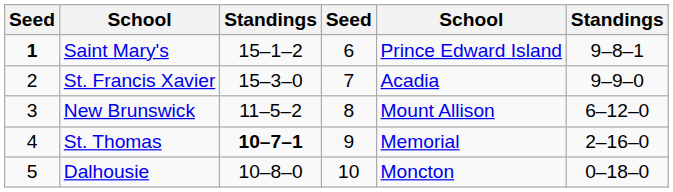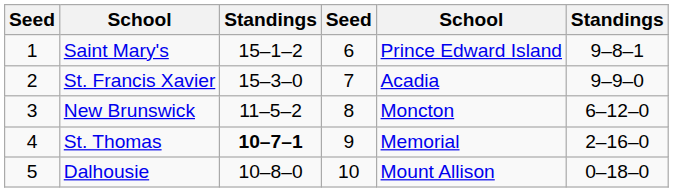Saint Mary's | column 1: bold -> normal
New Brunswick | column 5: Mount Allison -> Moncton
Dalhousie | column 5: Moncton -> Mount Allison
